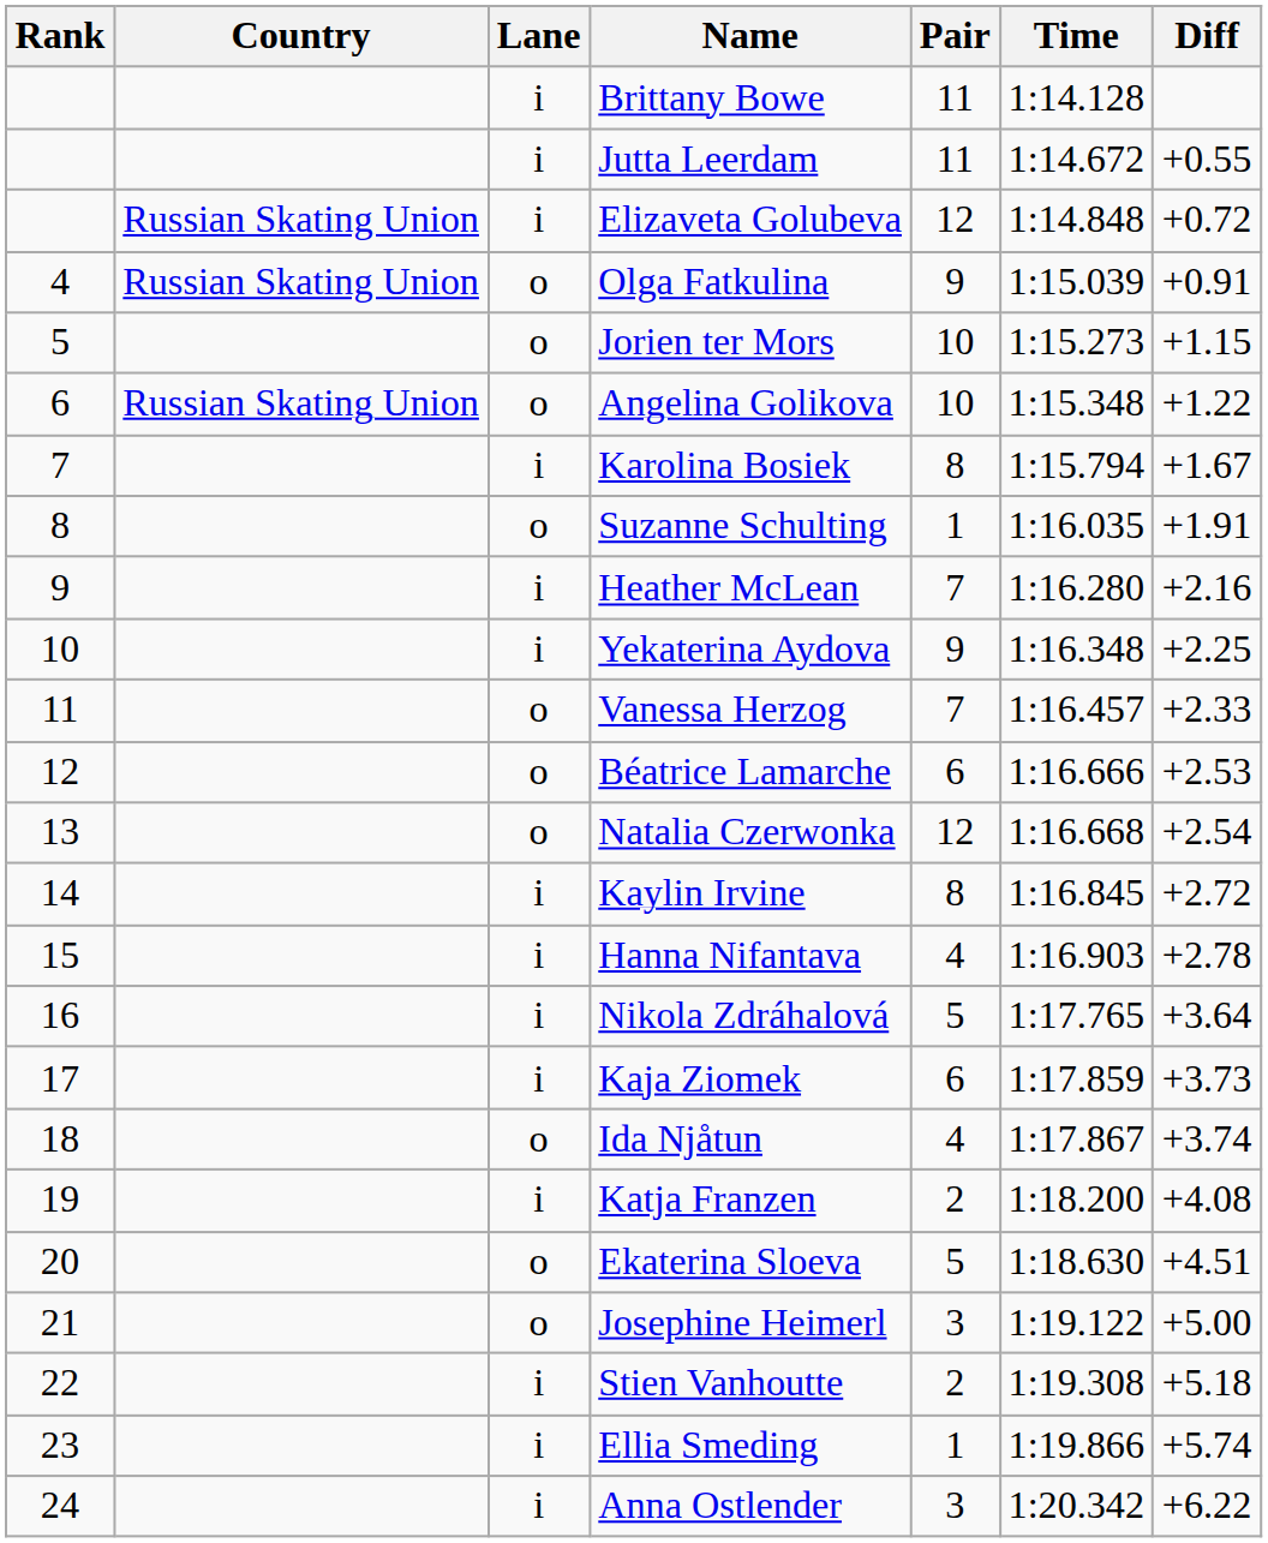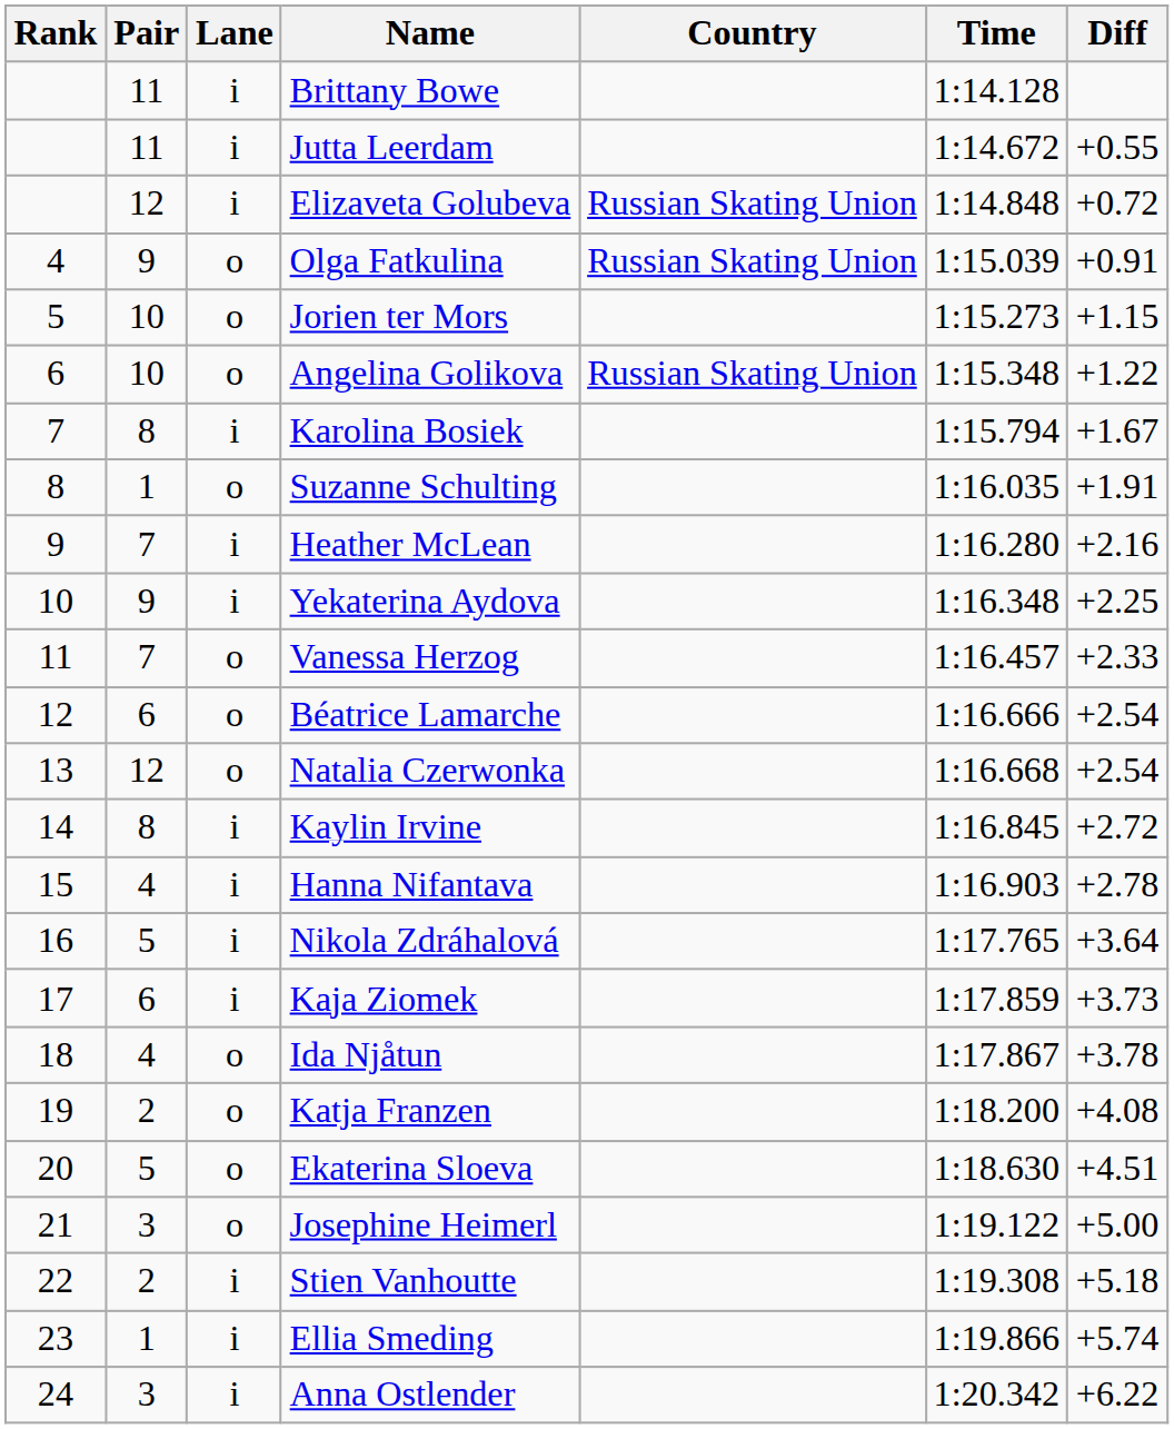columns swapped: Pair <-> Country
Béatrice Lamarche | Diff: +2.53 -> +2.54
Ida Njåtun | Diff: +3.74 -> +3.78
Katja Franzen | Lane: i -> o
